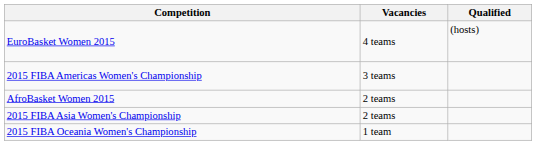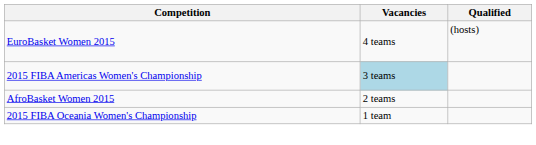2015 FIBA Americas Women's Championship | Vacancies: no background -> lightblue background
- row: 2015 FIBA Asia Women's Championship | 2 teams
